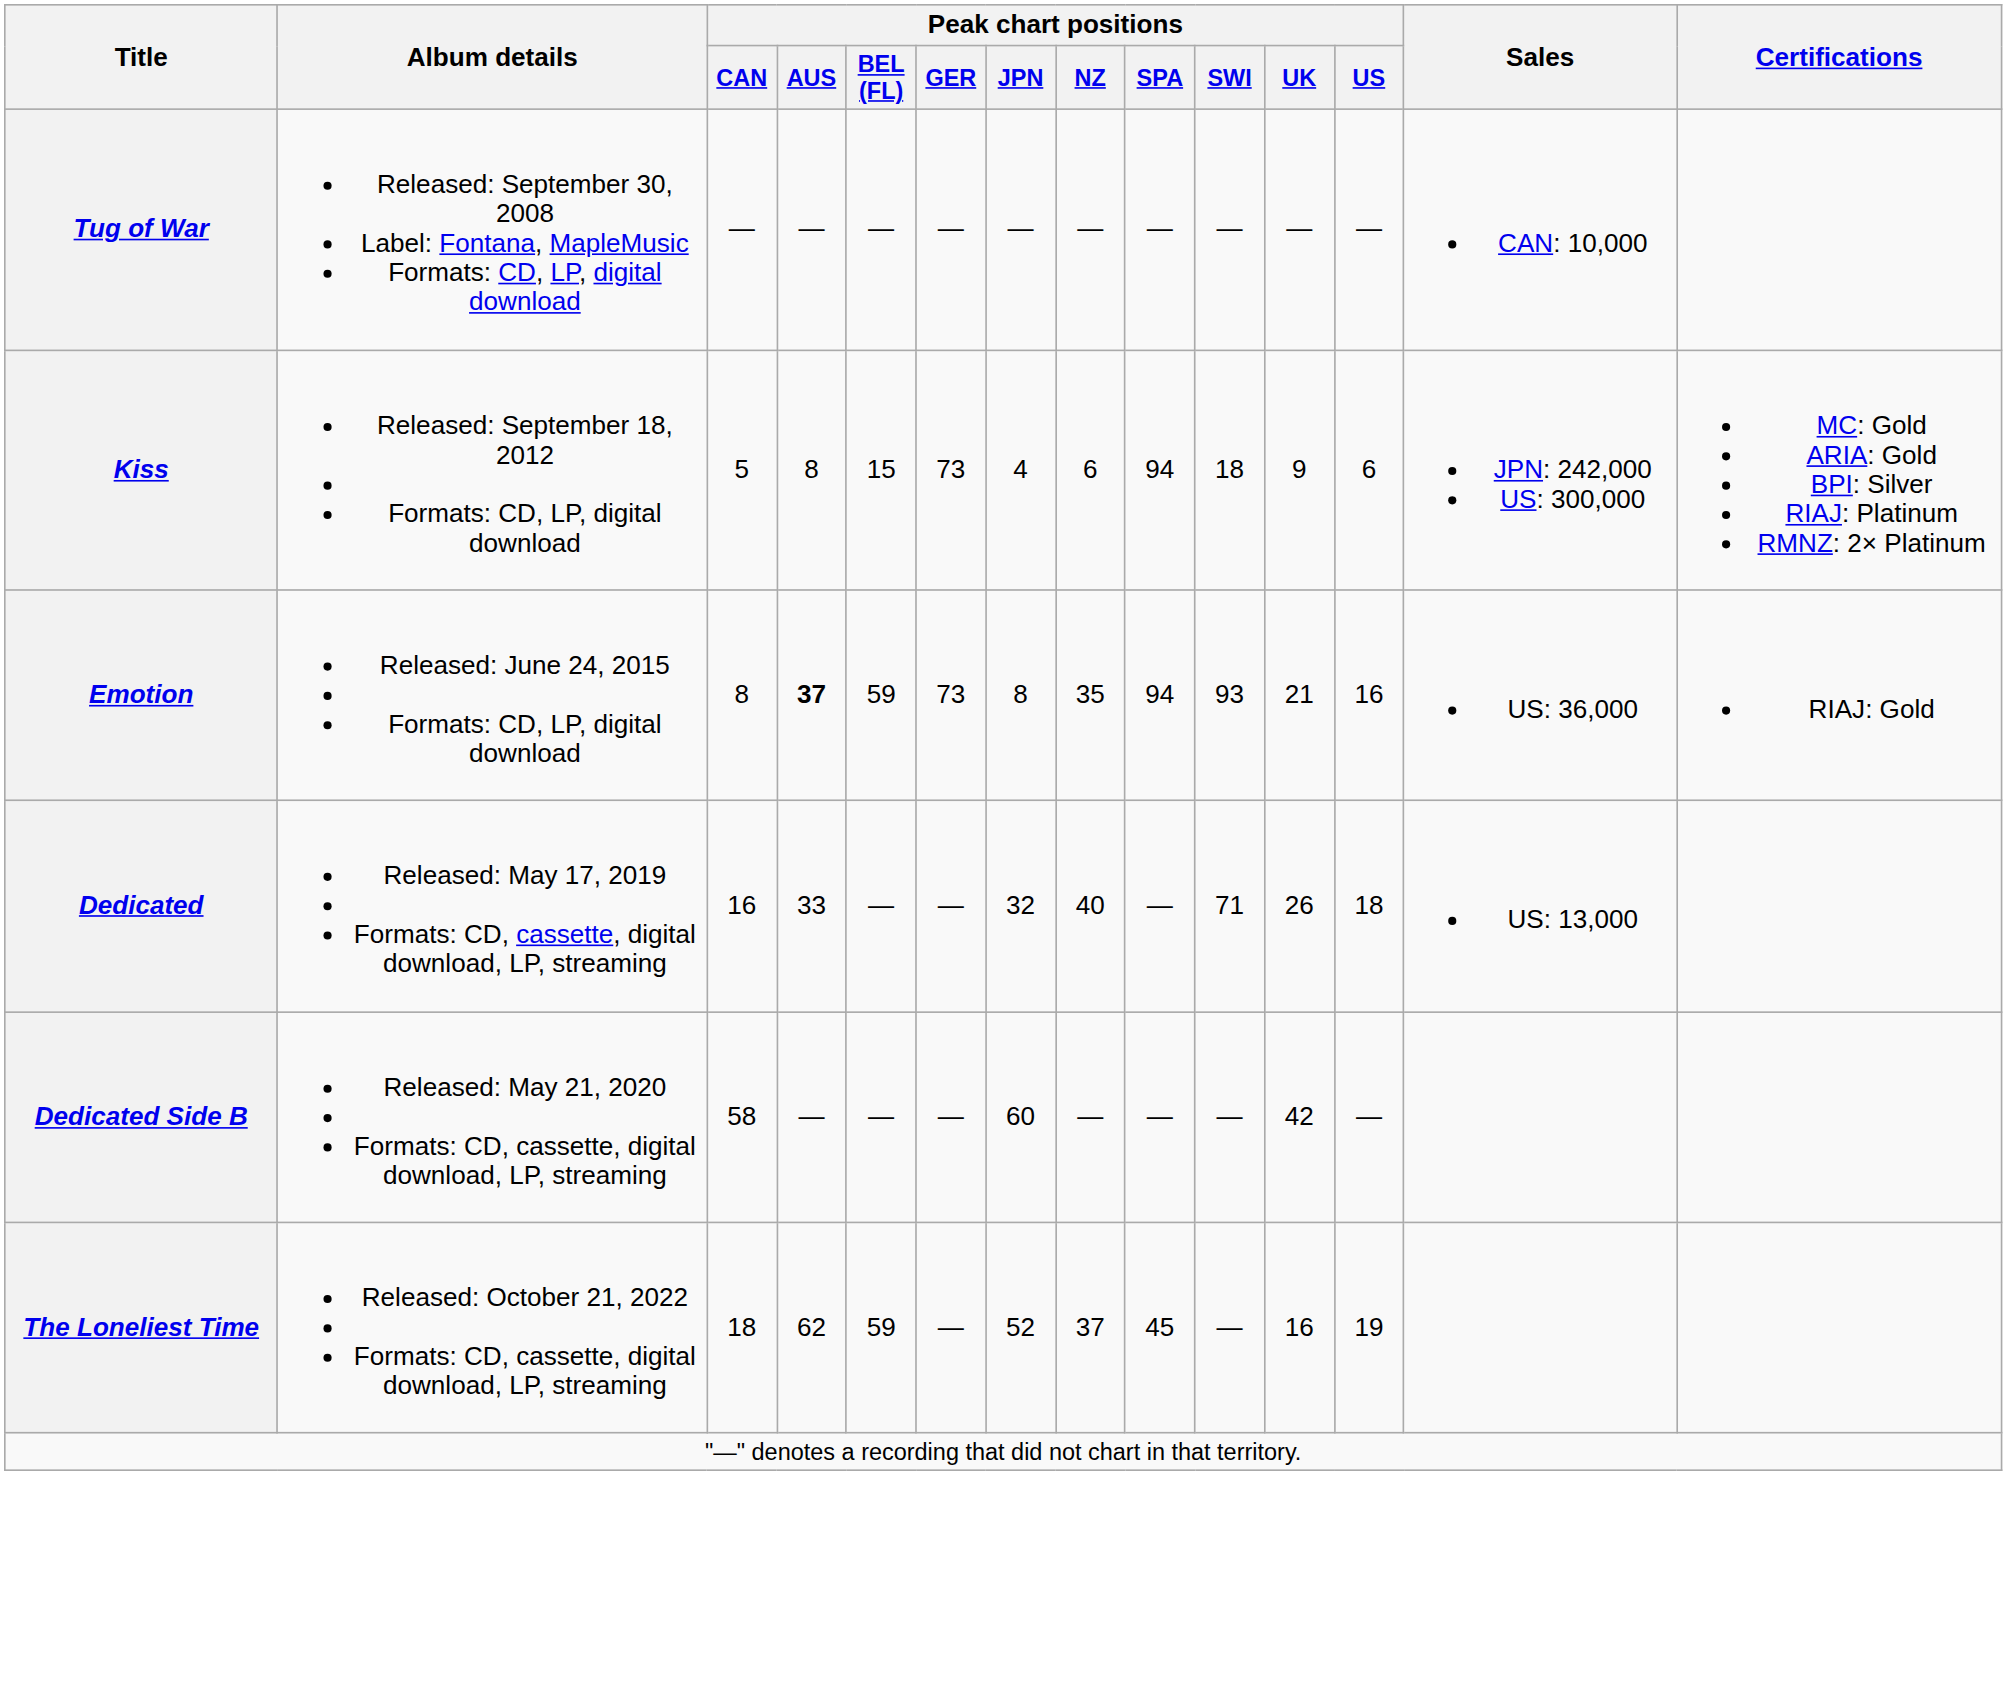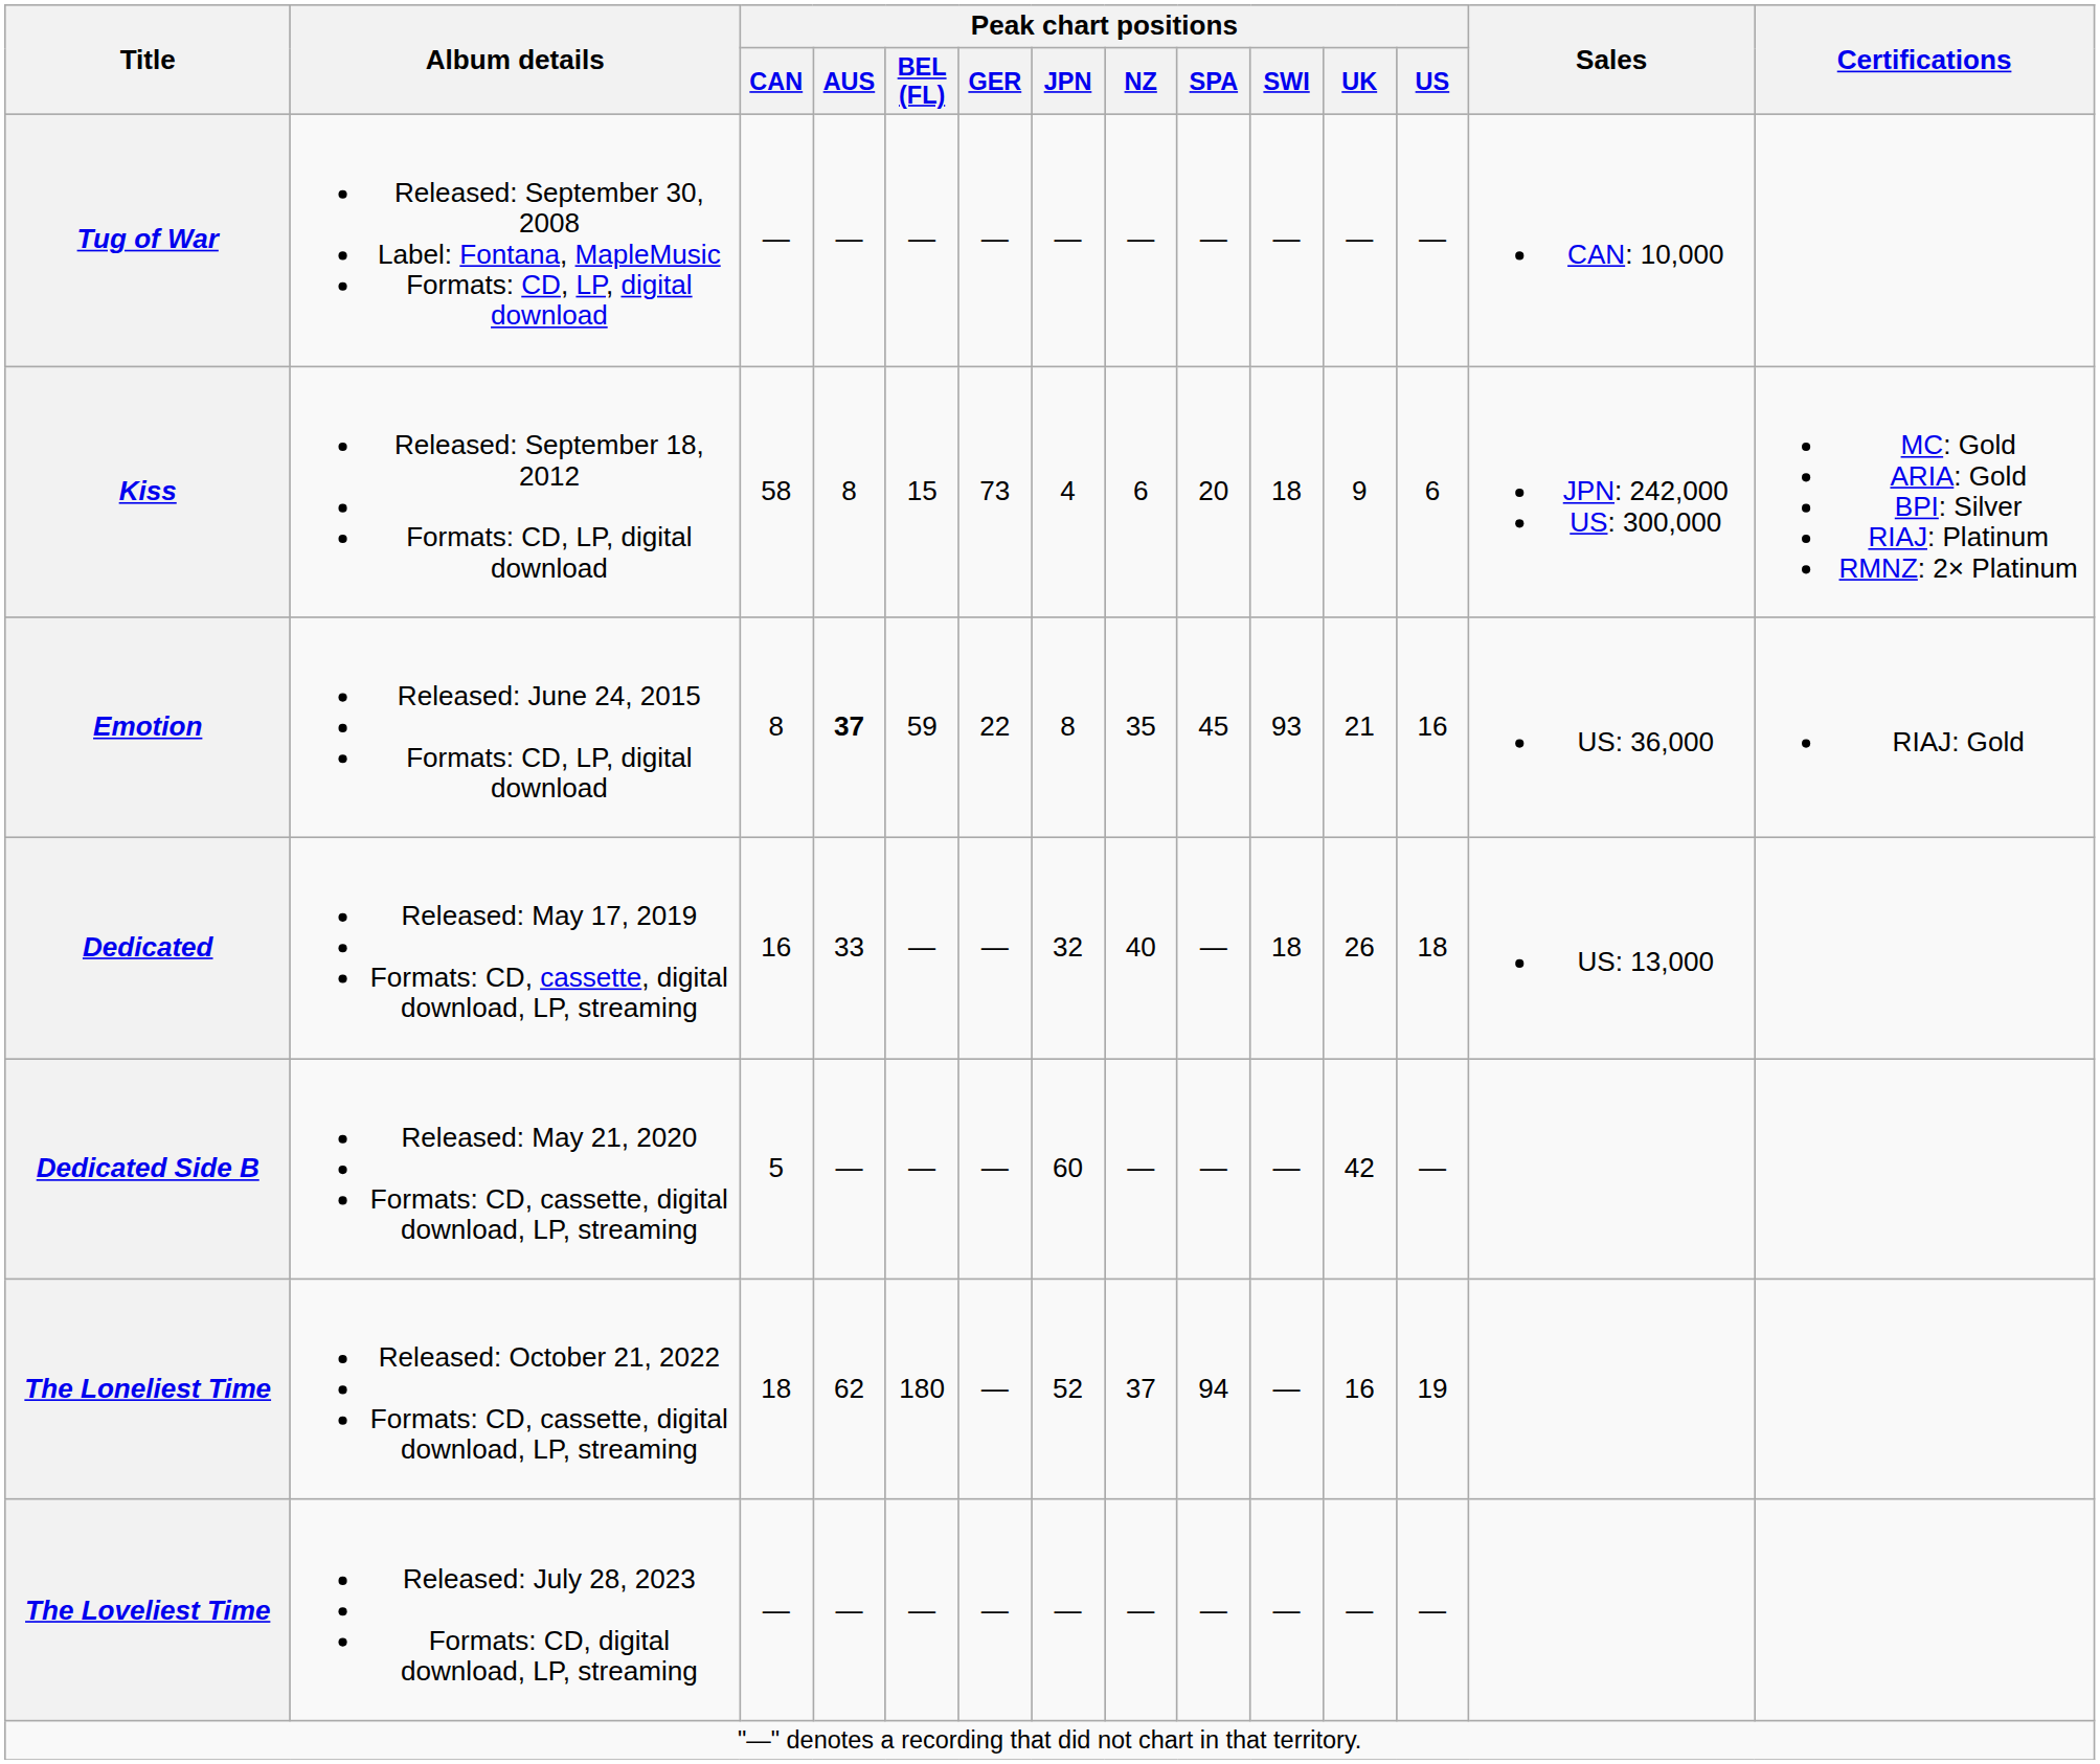Kiss | Peak chart positions / CAN: 5 -> 58
Kiss | Peak chart positions / SPA: 94 -> 20
Emotion | Peak chart positions / GER: 73 -> 22
Emotion | Peak chart positions / SPA: 94 -> 45
Dedicated | Peak chart positions / SWI: 71 -> 18
Dedicated Side B | Peak chart positions / CAN: 58 -> 5
The Loneliest Time | Peak chart positions / BEL (FL): 59 -> 180
The Loneliest Time | Peak chart positions / SPA: 45 -> 94
+ row: The Loveliest Time | Released: July 28, 2023 Formats: CD, digital download, LP, streaming | — | — | — | — | — | — | — | — | — | —
